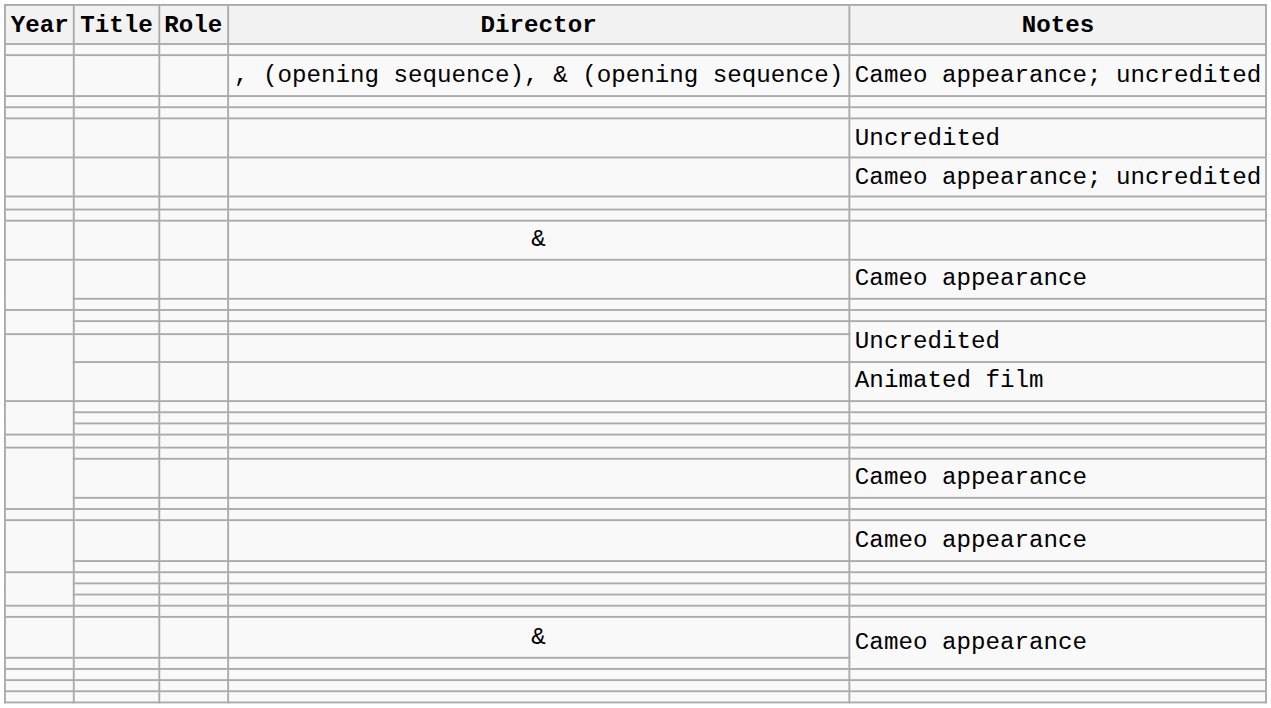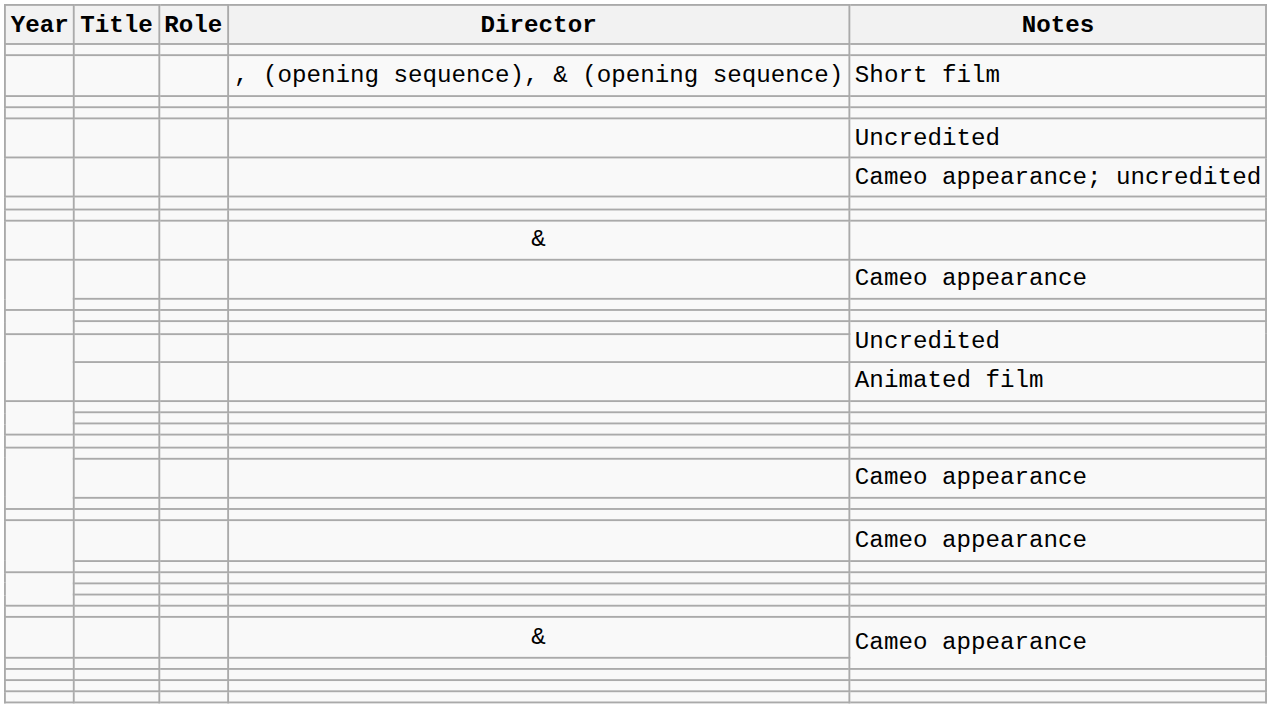, (opening sequence), & (opening sequence) | Notes: Cameo appearance; uncredited -> Short film
